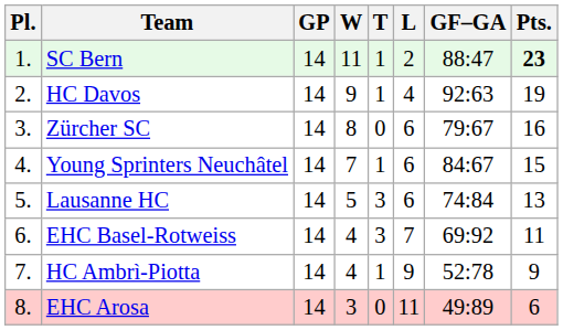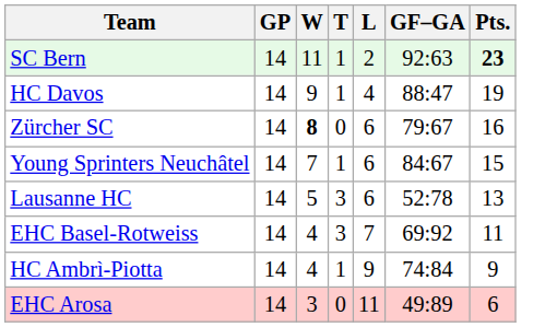- column: Pl. | 1. | 2. | 3. | 4. | 5. | 6. | 7. | 8.
SC Bern | GF–GA: 88:47 -> 92:63
HC Davos | GF–GA: 92:63 -> 88:47
Zürcher SC | W: normal -> bold
Lausanne HC | GF–GA: 74:84 -> 52:78
HC Ambrì-Piotta | GF–GA: 52:78 -> 74:84
